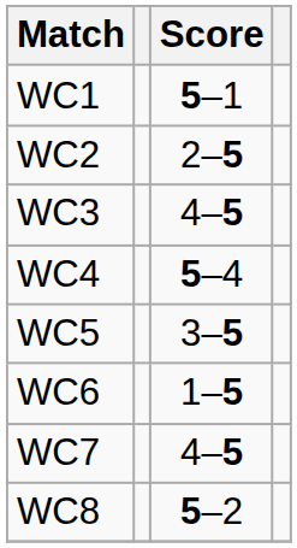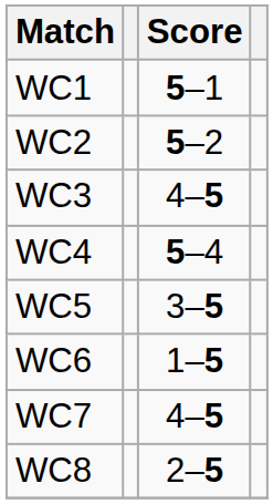WC2 | Score: 2–5 -> 5–2
WC8 | Score: 5–2 -> 2–5
